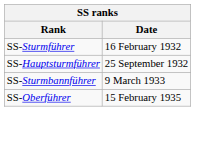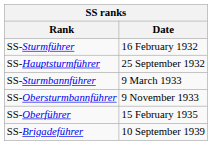+ row: SS-Obersturmbannführer | 9 November 1933
+ row: SS-Brigadeführer | 10 September 1939
